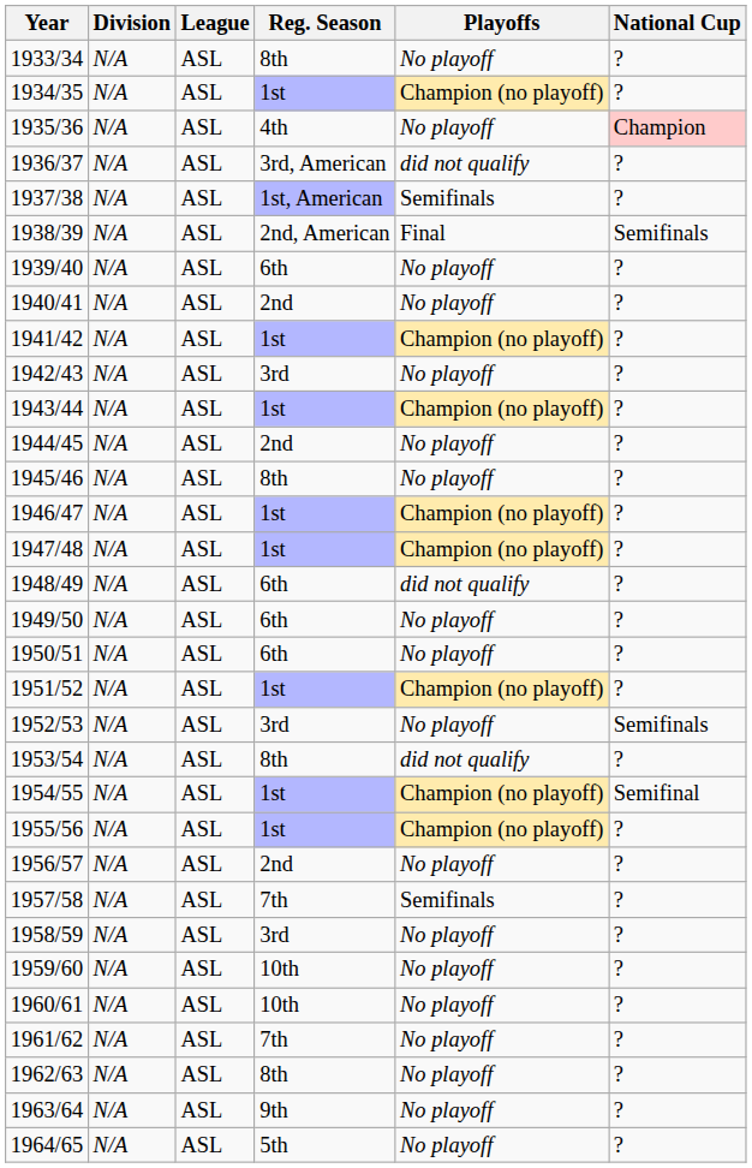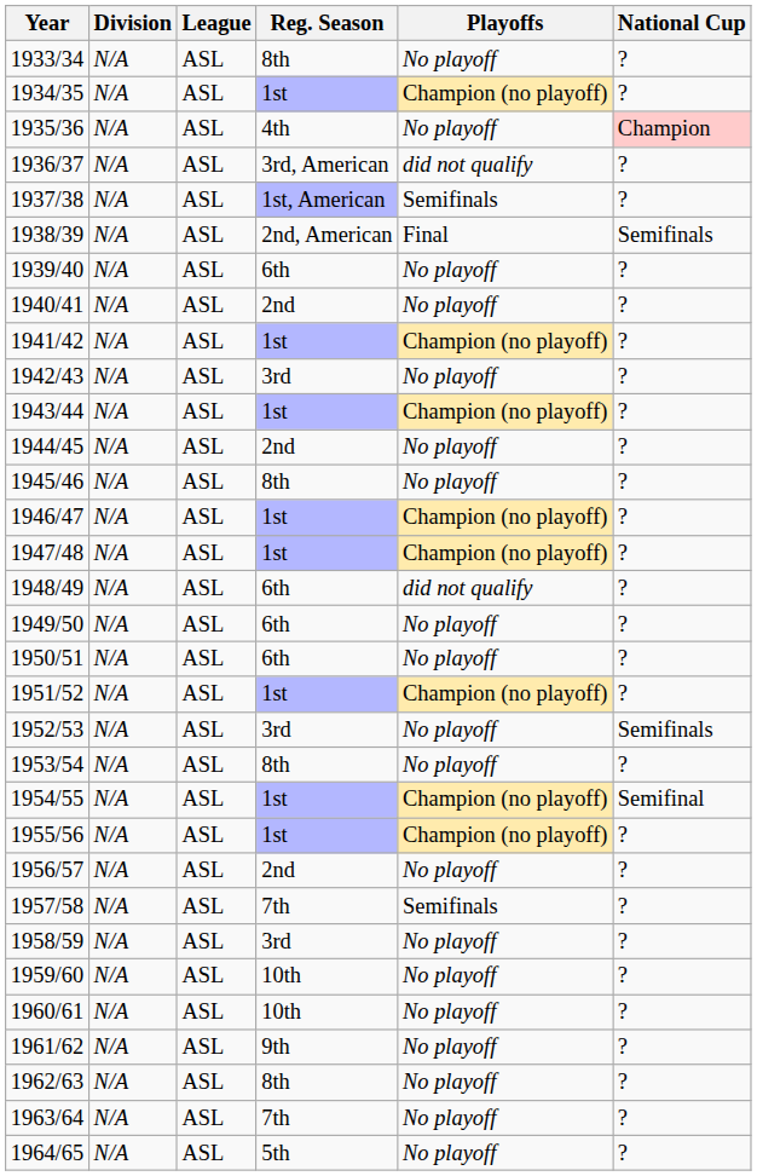1953/54 | Playoffs: did not qualify -> No playoff
1961/62 | Reg. Season: 7th -> 9th
1963/64 | Reg. Season: 9th -> 7th
